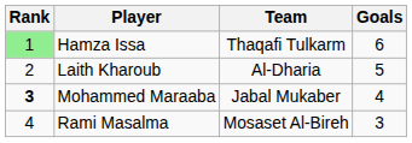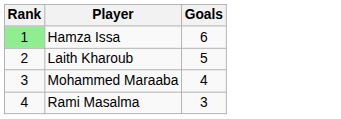- column: Team | Thaqafi Tulkarm | Al-Dharia | Jabal Mukaber | Mosaset Al-Bireh
Mohammed Maraaba | Rank: bold -> normal
